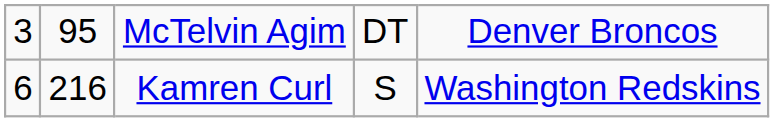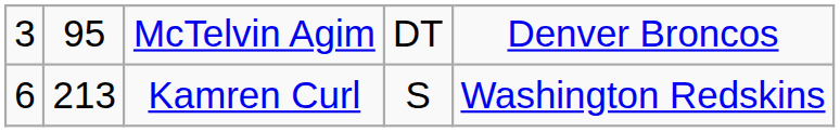Kamren Curl | column 2: 216 -> 213
